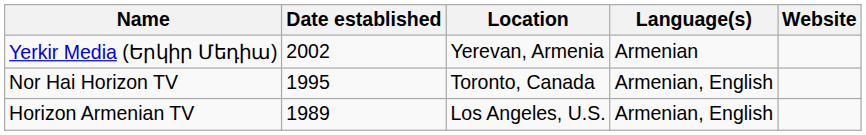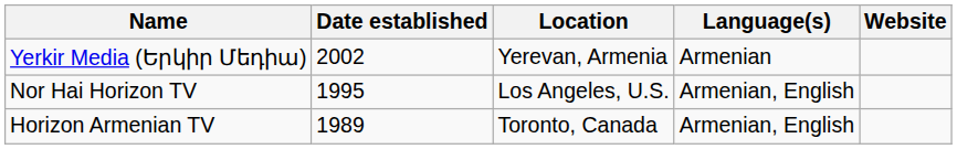Nor Hai Horizon TV | Location: Toronto, Canada -> Los Angeles, U.S.
Horizon Armenian TV | Location: Los Angeles, U.S. -> Toronto, Canada
